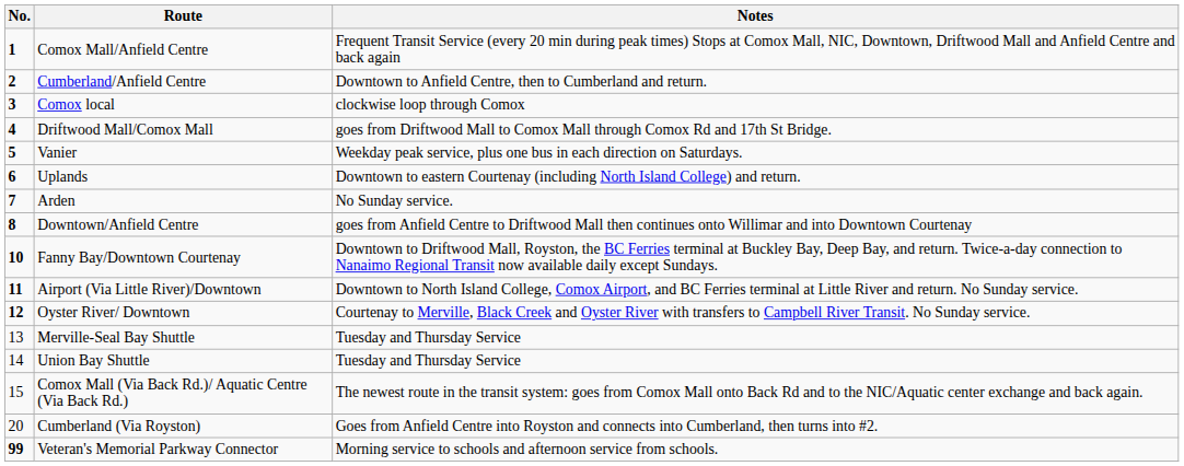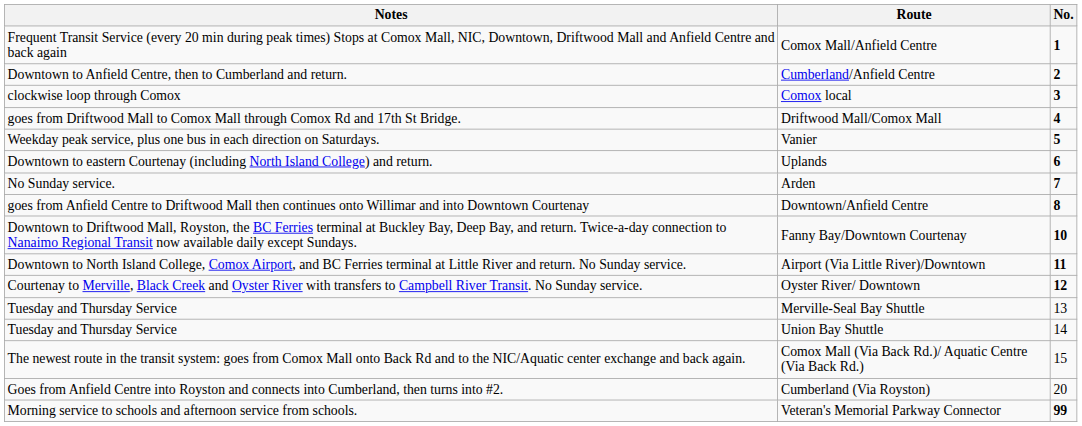columns swapped: No. <-> Notes
